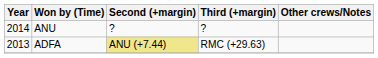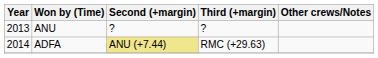ANU | Year: 2014 -> 2013
ADFA | Year: 2013 -> 2014
